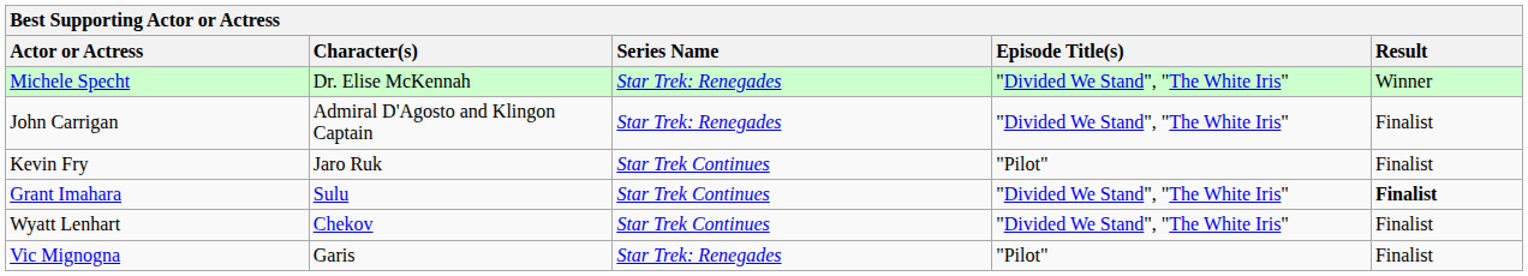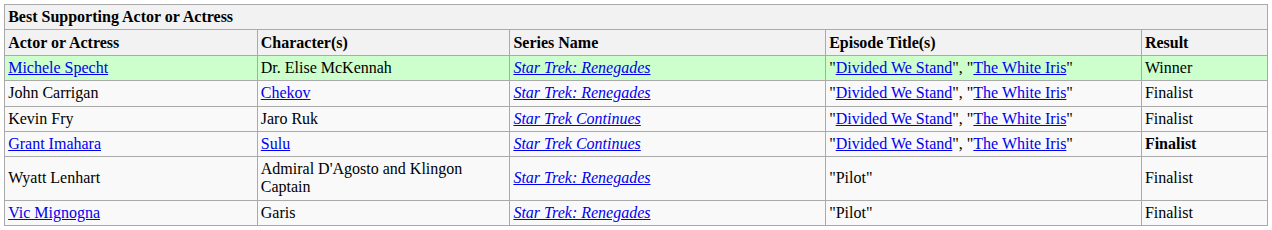John Carrigan | Character(s): Admiral D'Agosto and Klingon Captain -> Chekov
Kevin Fry | Episode Title(s): "Pilot" -> "Divided We Stand", "The White Iris"
Wyatt Lenhart | Character(s): Chekov -> Admiral D'Agosto and Klingon Captain
Wyatt Lenhart | Series Name: Star Trek Continues -> Star Trek: Renegades
Wyatt Lenhart | Episode Title(s): "Divided We Stand", "The White Iris" -> "Pilot"
